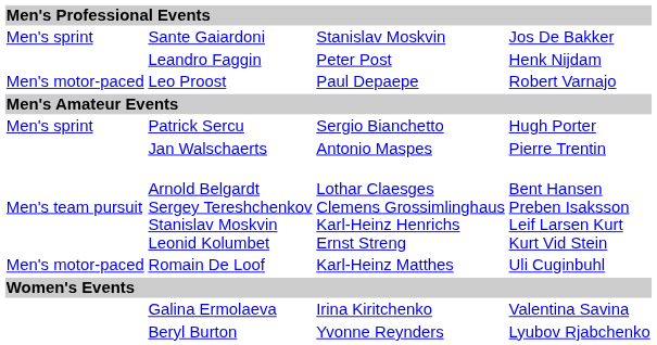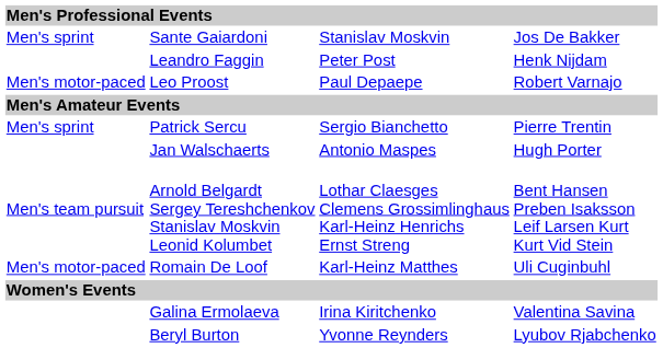Patrick Sercu | column 4: Hugh Porter -> Pierre Trentin
Jan Walschaerts | column 4: Pierre Trentin -> Hugh Porter
